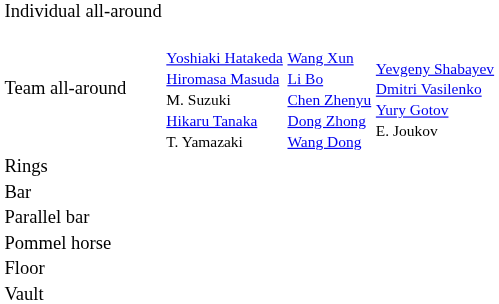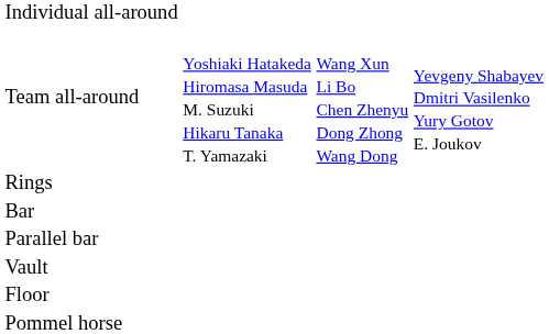rows swapped: Vault <-> Pommel horse
